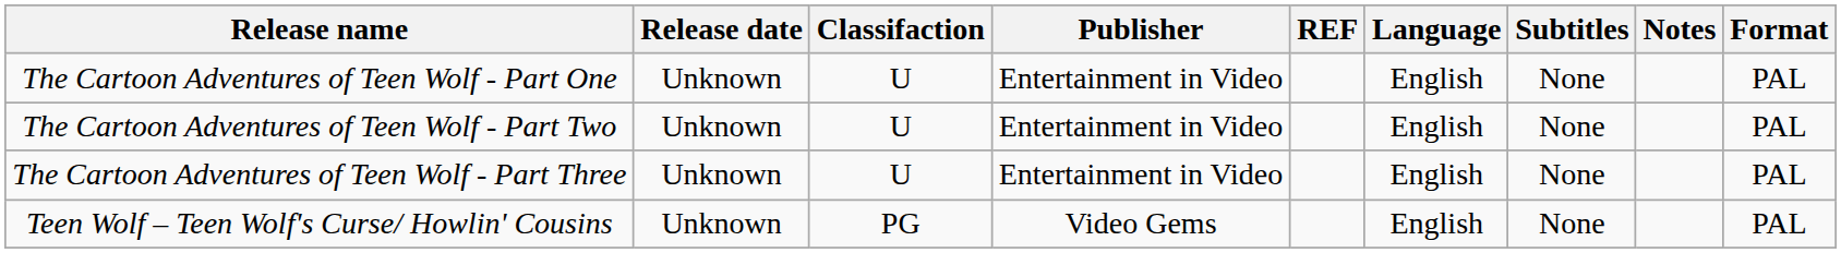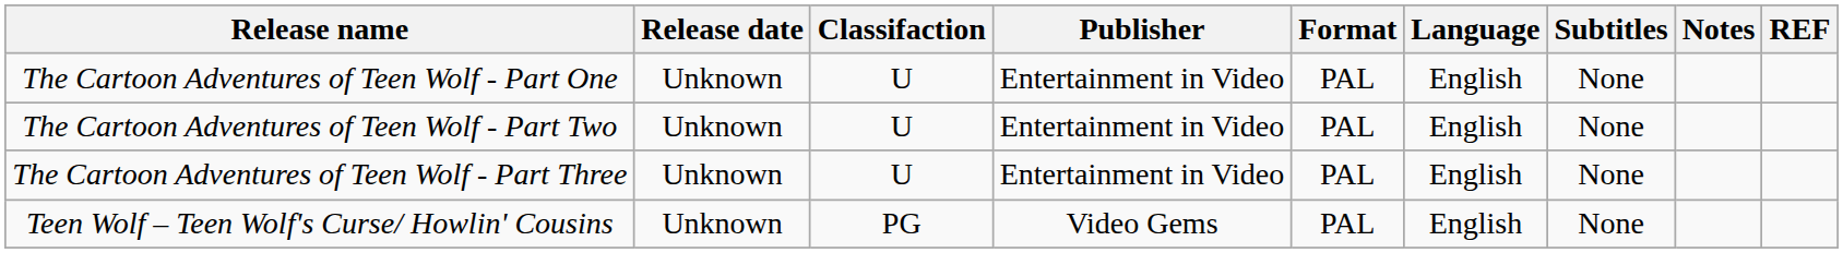columns swapped: Format <-> REF
